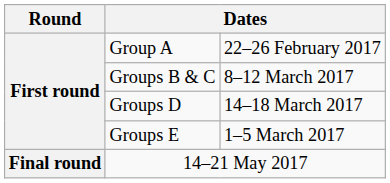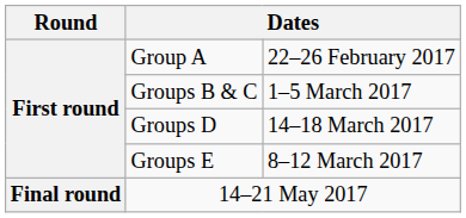Groups B & C | column 3: 8–12 March 2017 -> 1–5 March 2017
Groups E | column 3: 1–5 March 2017 -> 8–12 March 2017
